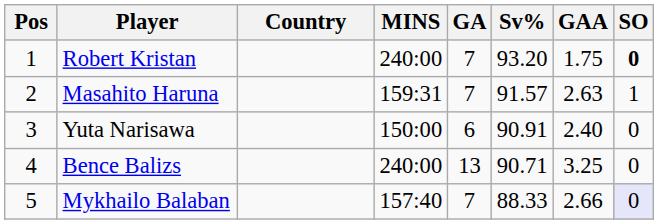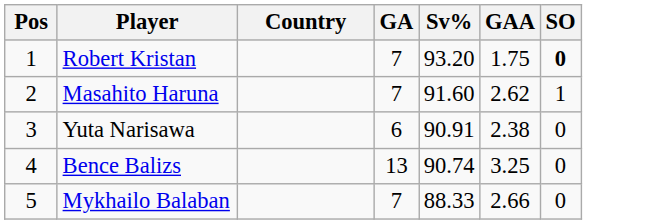- column: MINS | 240:00 | 159:31 | 150:00 | 240:00 | 157:40
Masahito Haruna | Sv%: 91.57 -> 91.60
Masahito Haruna | GAA: 2.63 -> 2.62
Yuta Narisawa | GAA: 2.40 -> 2.38
Bence Balizs | Sv%: 90.71 -> 90.74
Mykhailo Balaban | SO: lavender background -> no background
